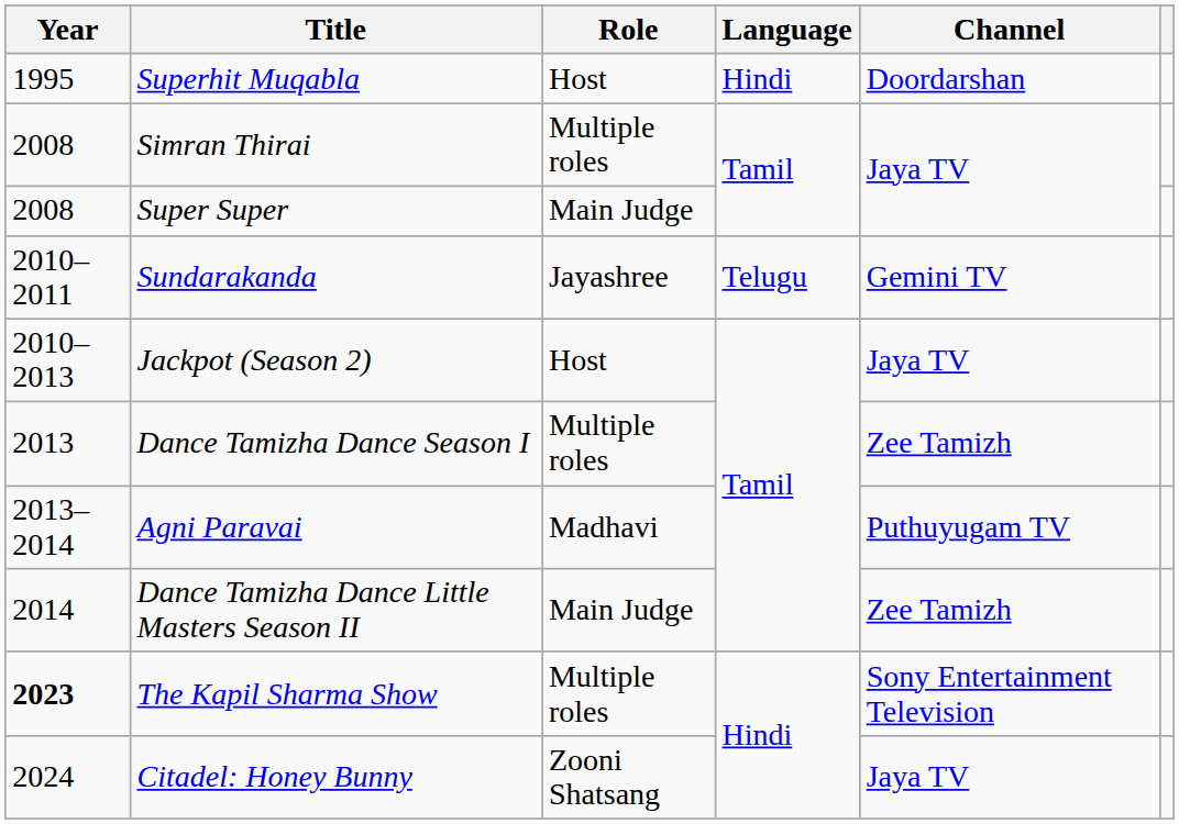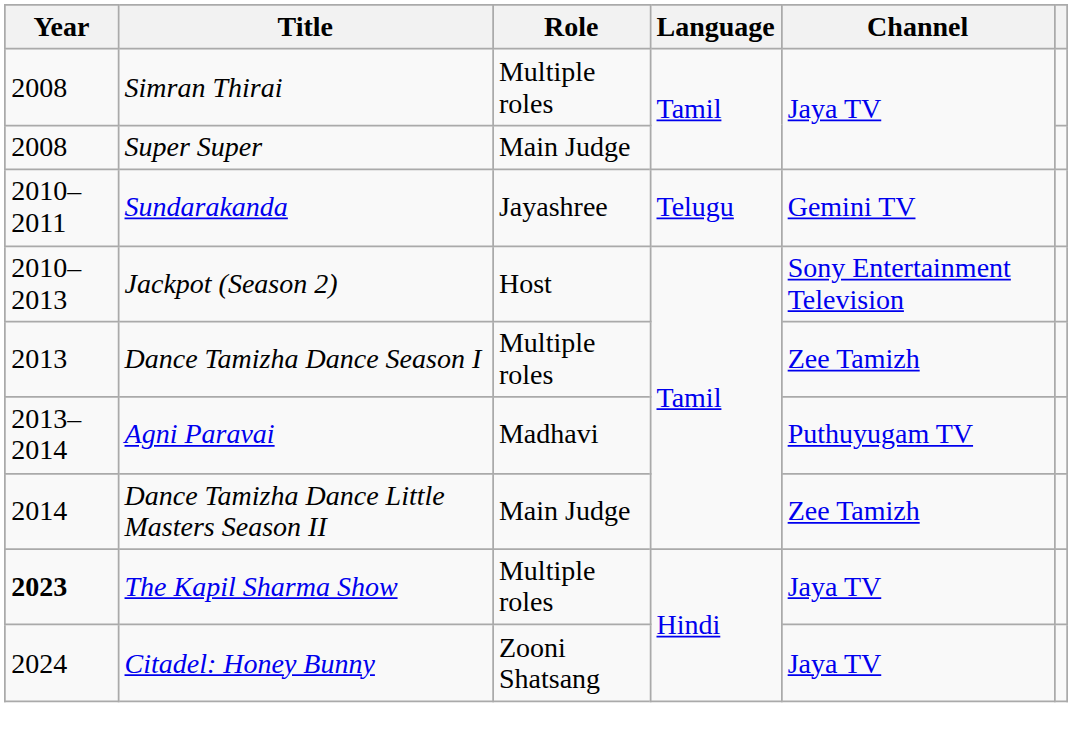- row: 1995 | Superhit Muqabla | Host | Hindi | Doordarshan
Jackpot (Season 2) | Channel: Jaya TV -> Sony Entertainment Television
The Kapil Sharma Show | Channel: Sony Entertainment Television -> Jaya TV
